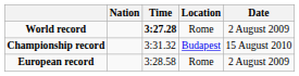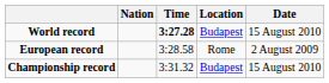World record | Location: Rome -> Budapest
World record | Date: 2 August 2009 -> 15 August 2010
rows swapped: European record <-> Championship record
